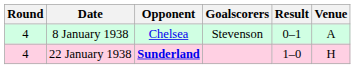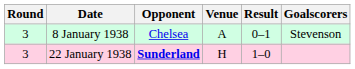columns swapped: Venue <-> Goalscorers
8 January 1938 | Round: 4 -> 3
22 January 1938 | Round: 4 -> 3
